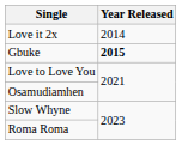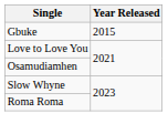- row: Love it 2x | 2014
Gbuke | Year Released: bold -> normal
